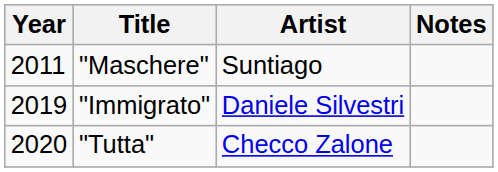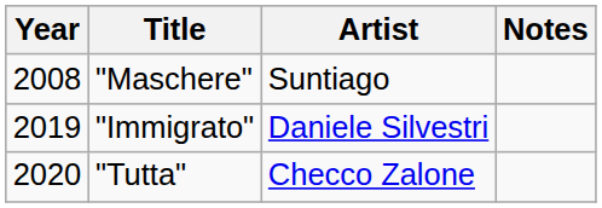"Maschere" | Year: 2011 -> 2008
